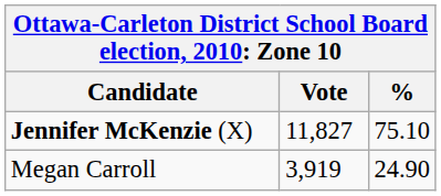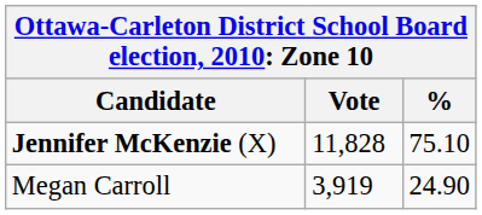Jennifer McKenzie (X) | Vote: 11,827 -> 11,828
